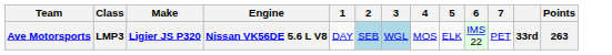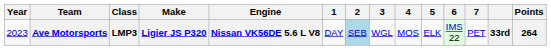+ column: Year | 2023
Ave Motorsports | 3: lightblue background -> no background
Ave Motorsports | Points: 263 -> 264
